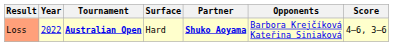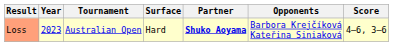Loss | Year: 2022 -> 2023
Loss | Tournament: bold -> normal
